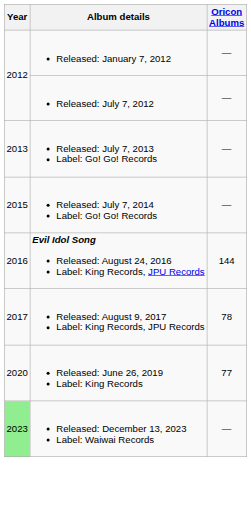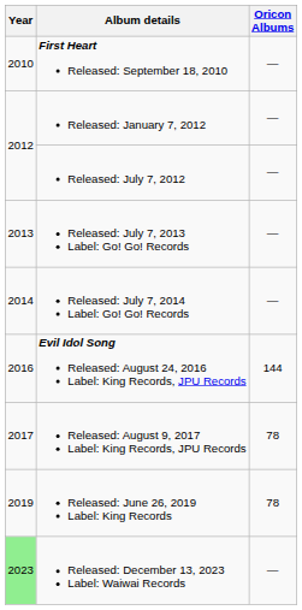+ row: 2010 | First Heart Released: September 18, 2010 | —
Released: July 7, 2014 Label: Go! Go! Records | Year: 2015 -> 2014
Released: June 26, 2019 Label: King Records | Year: 2020 -> 2019
Released: June 26, 2019 Label: King Records | Oricon Albums: 77 -> 78
